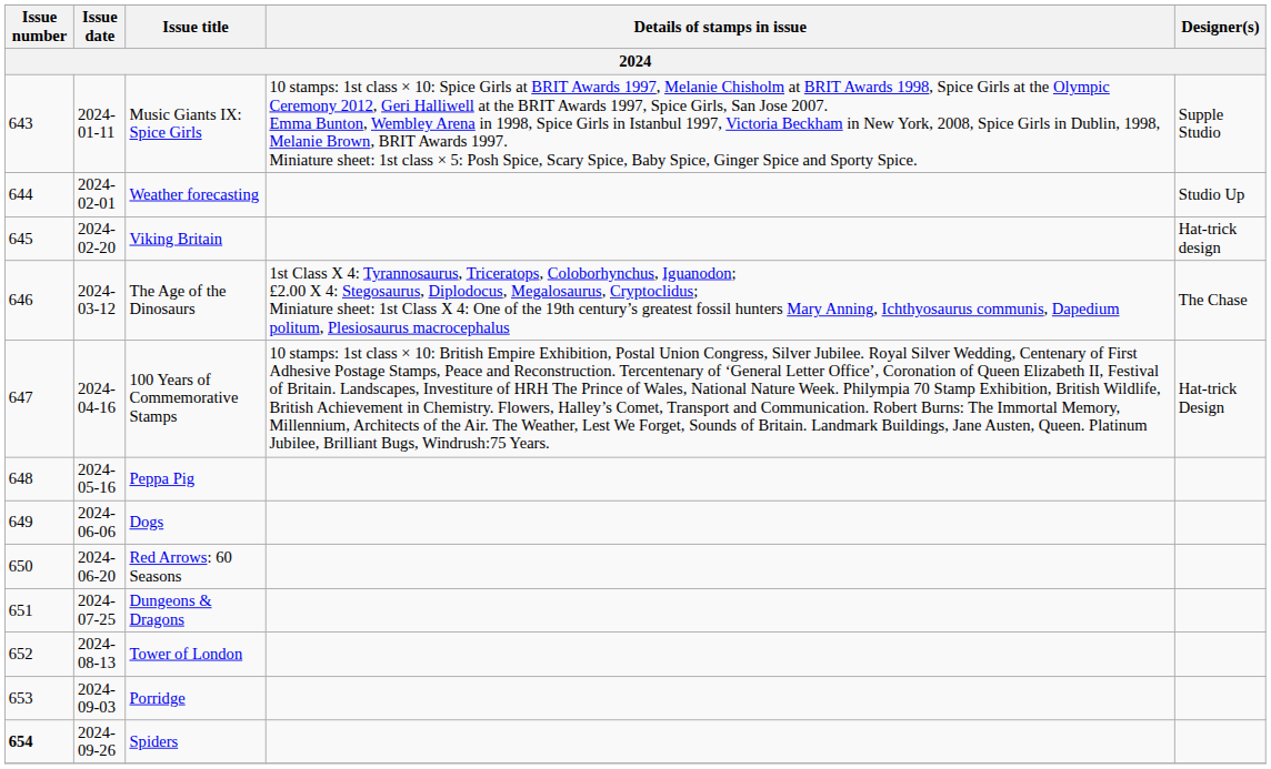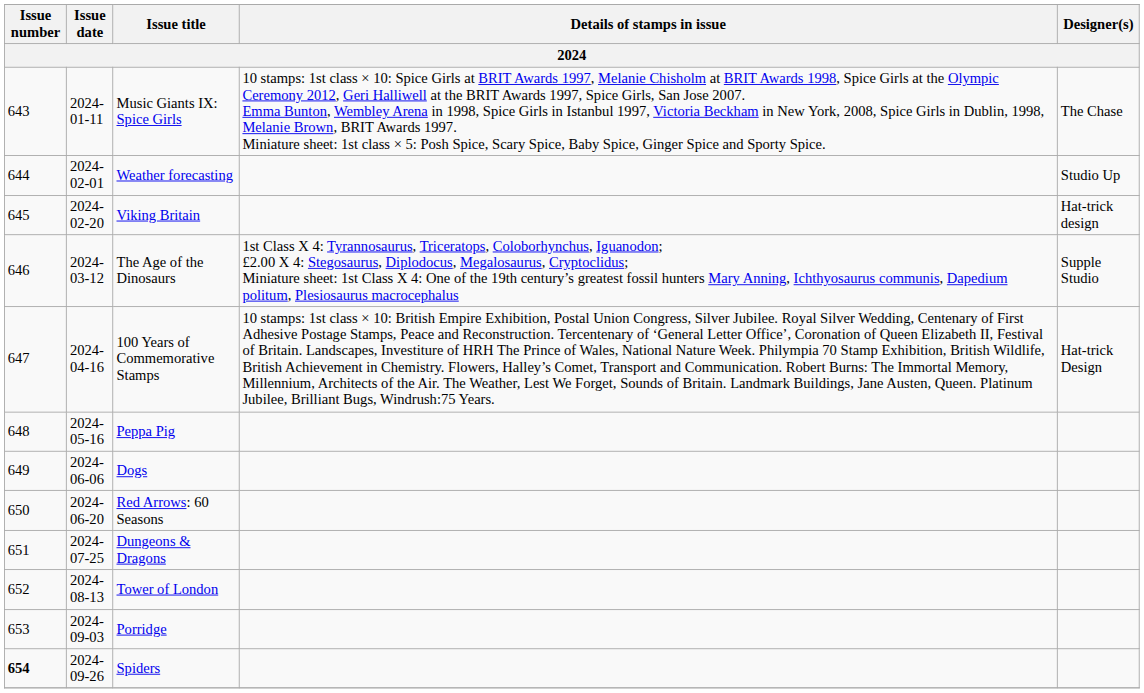Music Giants IX: Spice Girls | Designer(s): Supple Studio -> The Chase
The Age of the Dinosaurs | Designer(s): The Chase -> Supple Studio
